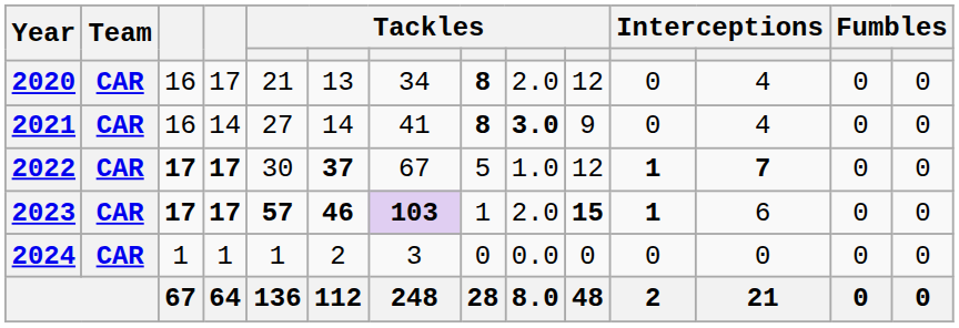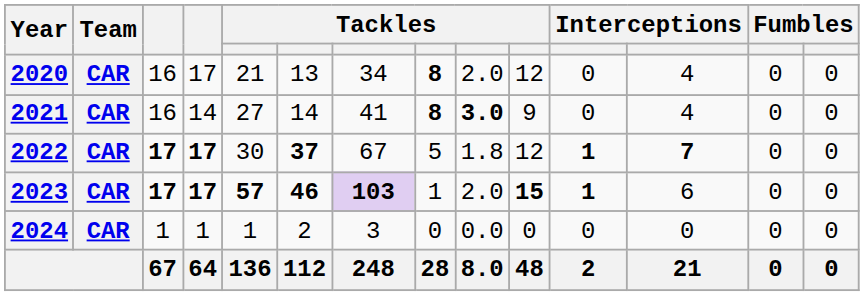2022 | column 9: 1.0 -> 1.8
